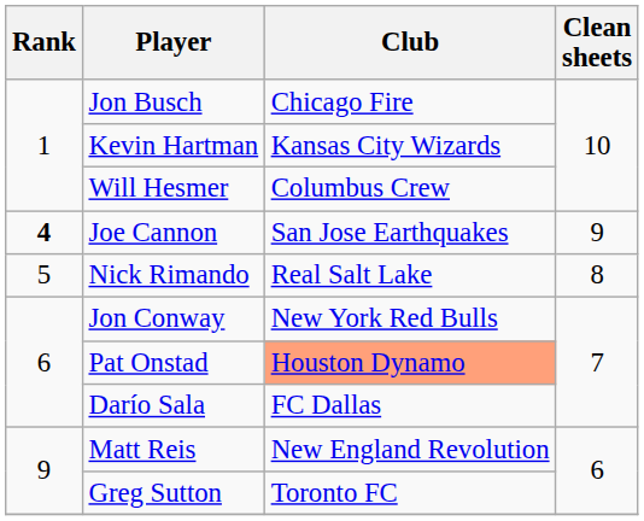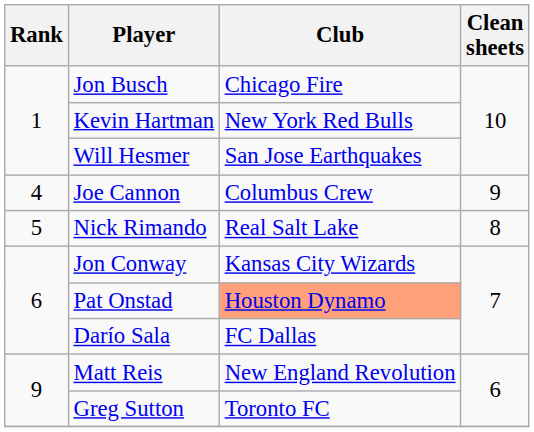Kevin Hartman | Club: Kansas City Wizards -> New York Red Bulls
Will Hesmer | Club: Columbus Crew -> San Jose Earthquakes
Joe Cannon | Rank: bold -> normal
Joe Cannon | Club: San Jose Earthquakes -> Columbus Crew
Jon Conway | Club: New York Red Bulls -> Kansas City Wizards
